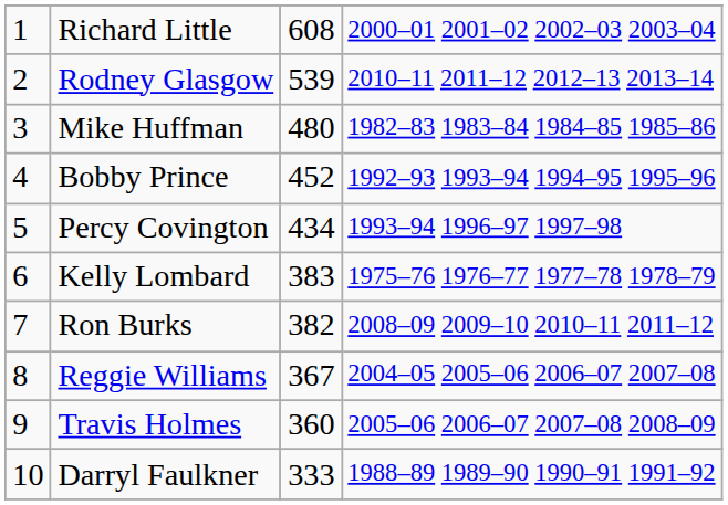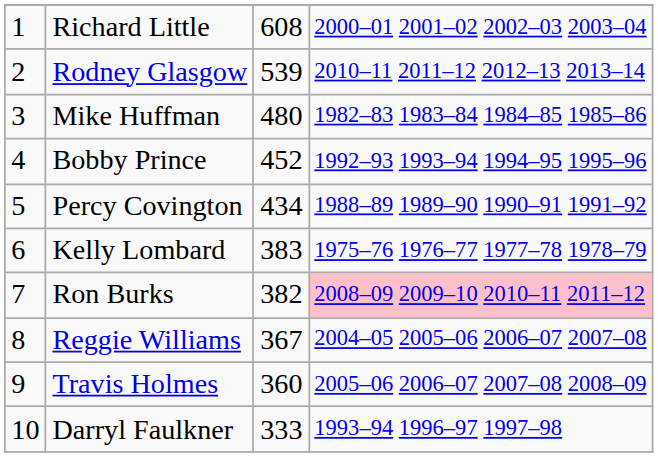Percy Covington | column 4: 1993–94 1996–97 1997–98 -> 1988–89 1989–90 1990–91 1991–92
Ron Burks | column 4: no background -> pink background
Darryl Faulkner | column 4: 1988–89 1989–90 1990–91 1991–92 -> 1993–94 1996–97 1997–98
